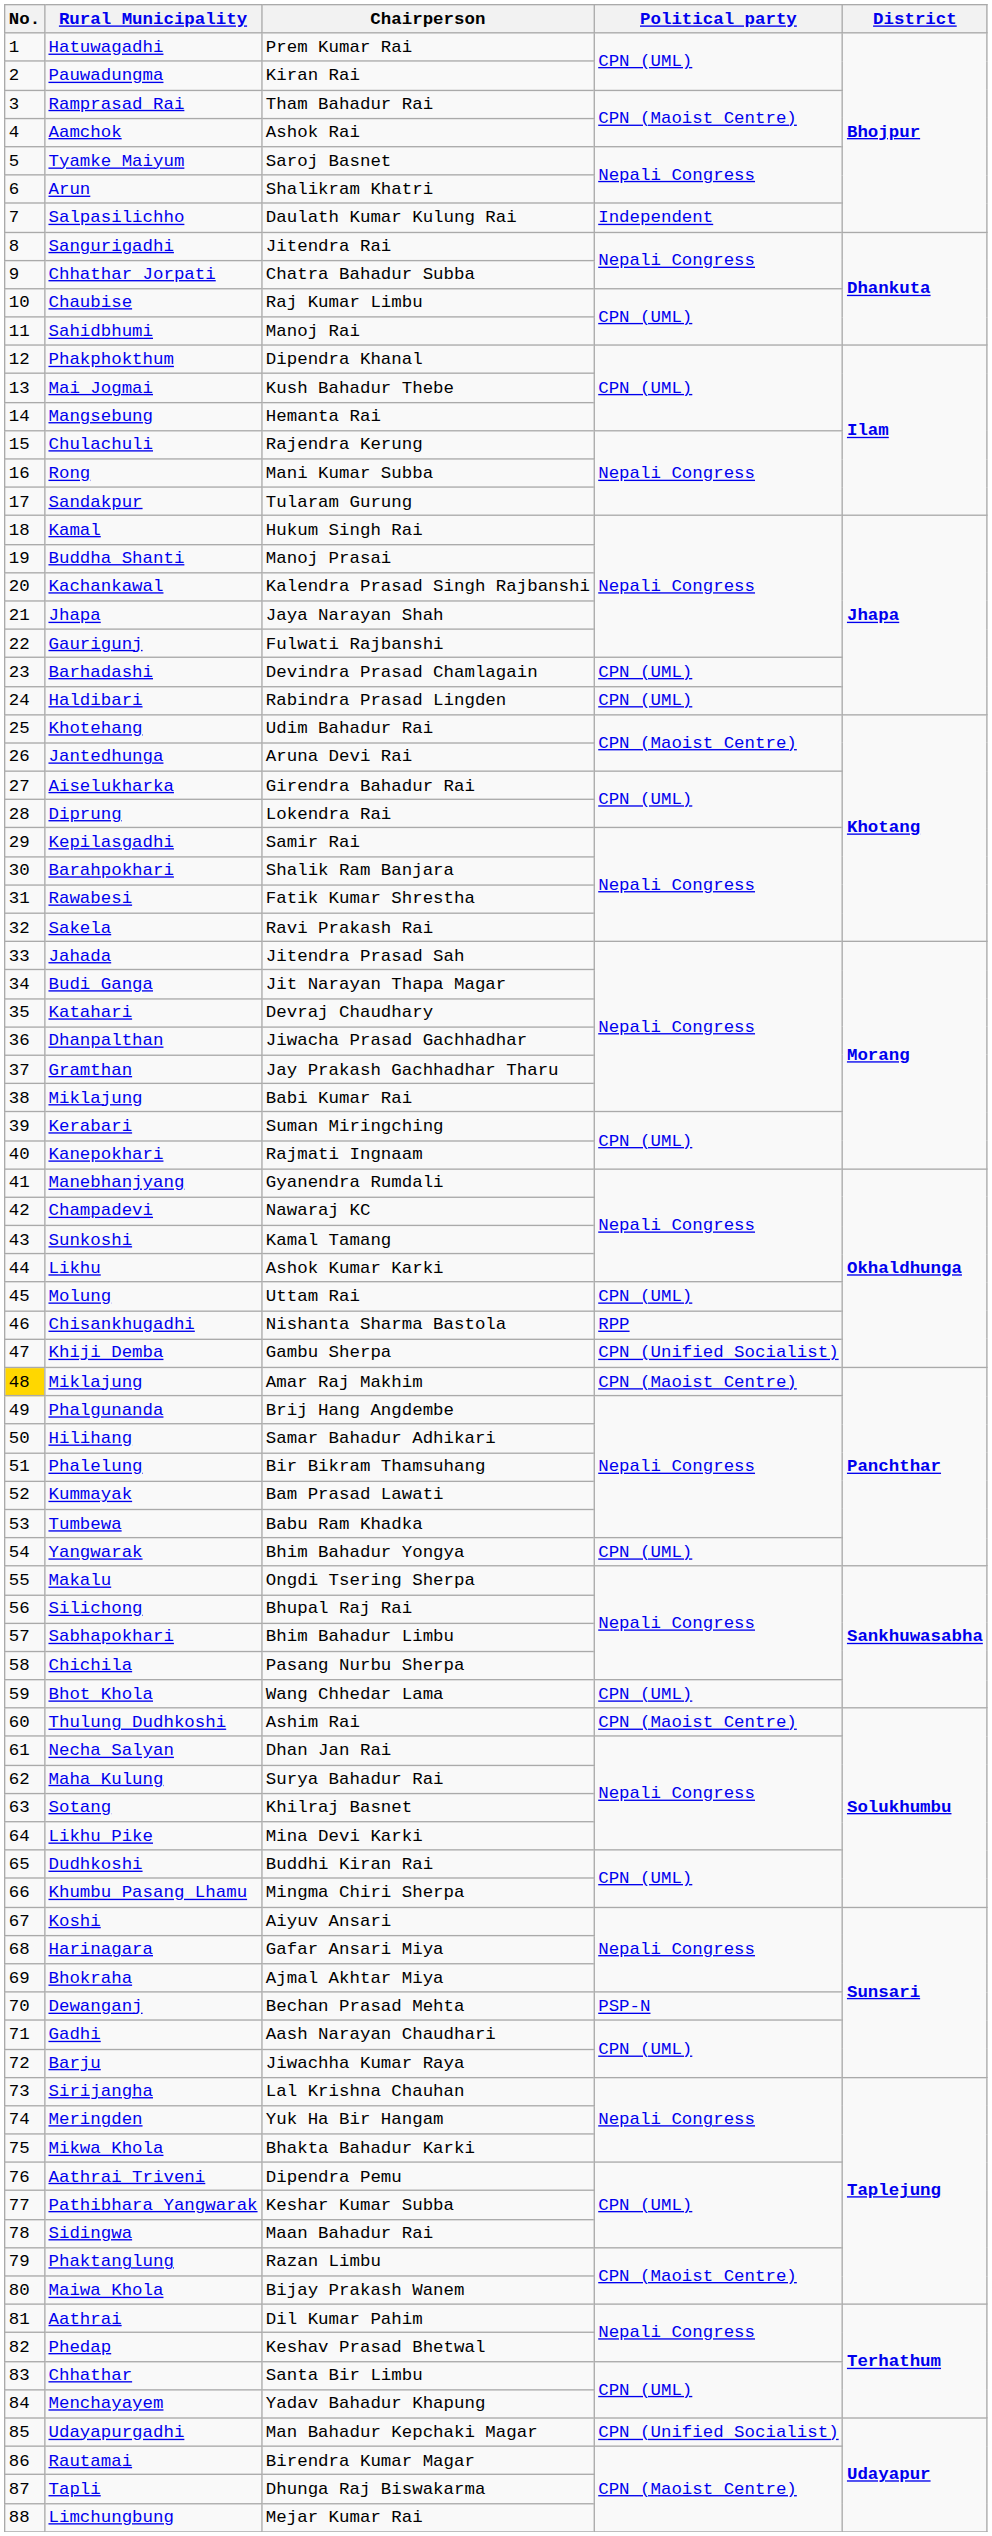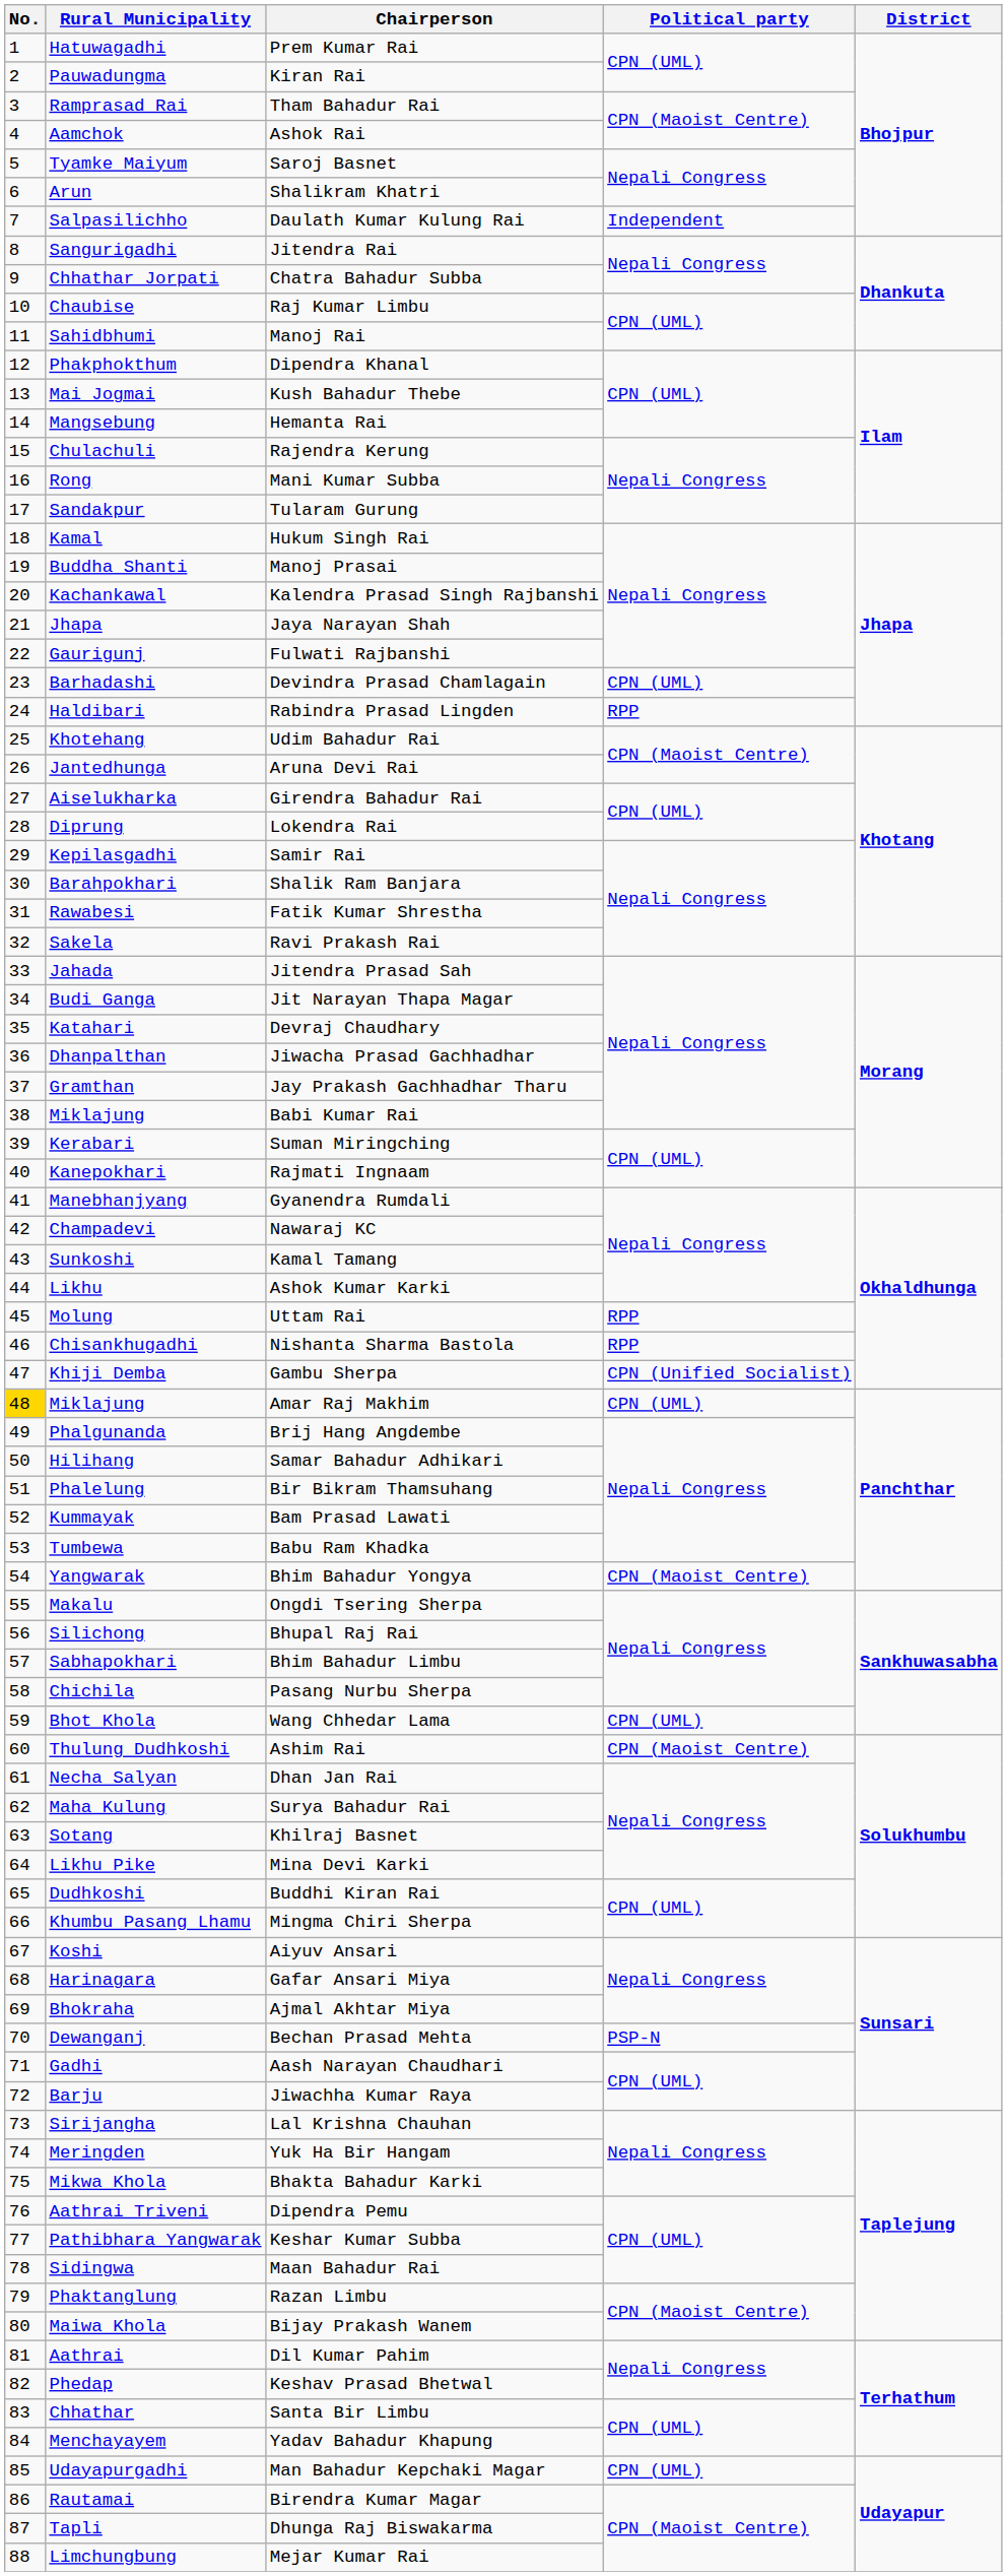Rabindra Prasad Lingden | Political party: CPN (UML) -> RPP
Uttam Rai | Political party: CPN (UML) -> RPP
Amar Raj Makhim | Political party: CPN (Maoist Centre) -> CPN (UML)
Bhim Bahadur Yongya | Political party: CPN (UML) -> CPN (Maoist Centre)
Man Bahadur Kepchaki Magar | Political party: CPN (Unified Socialist) -> CPN (UML)
